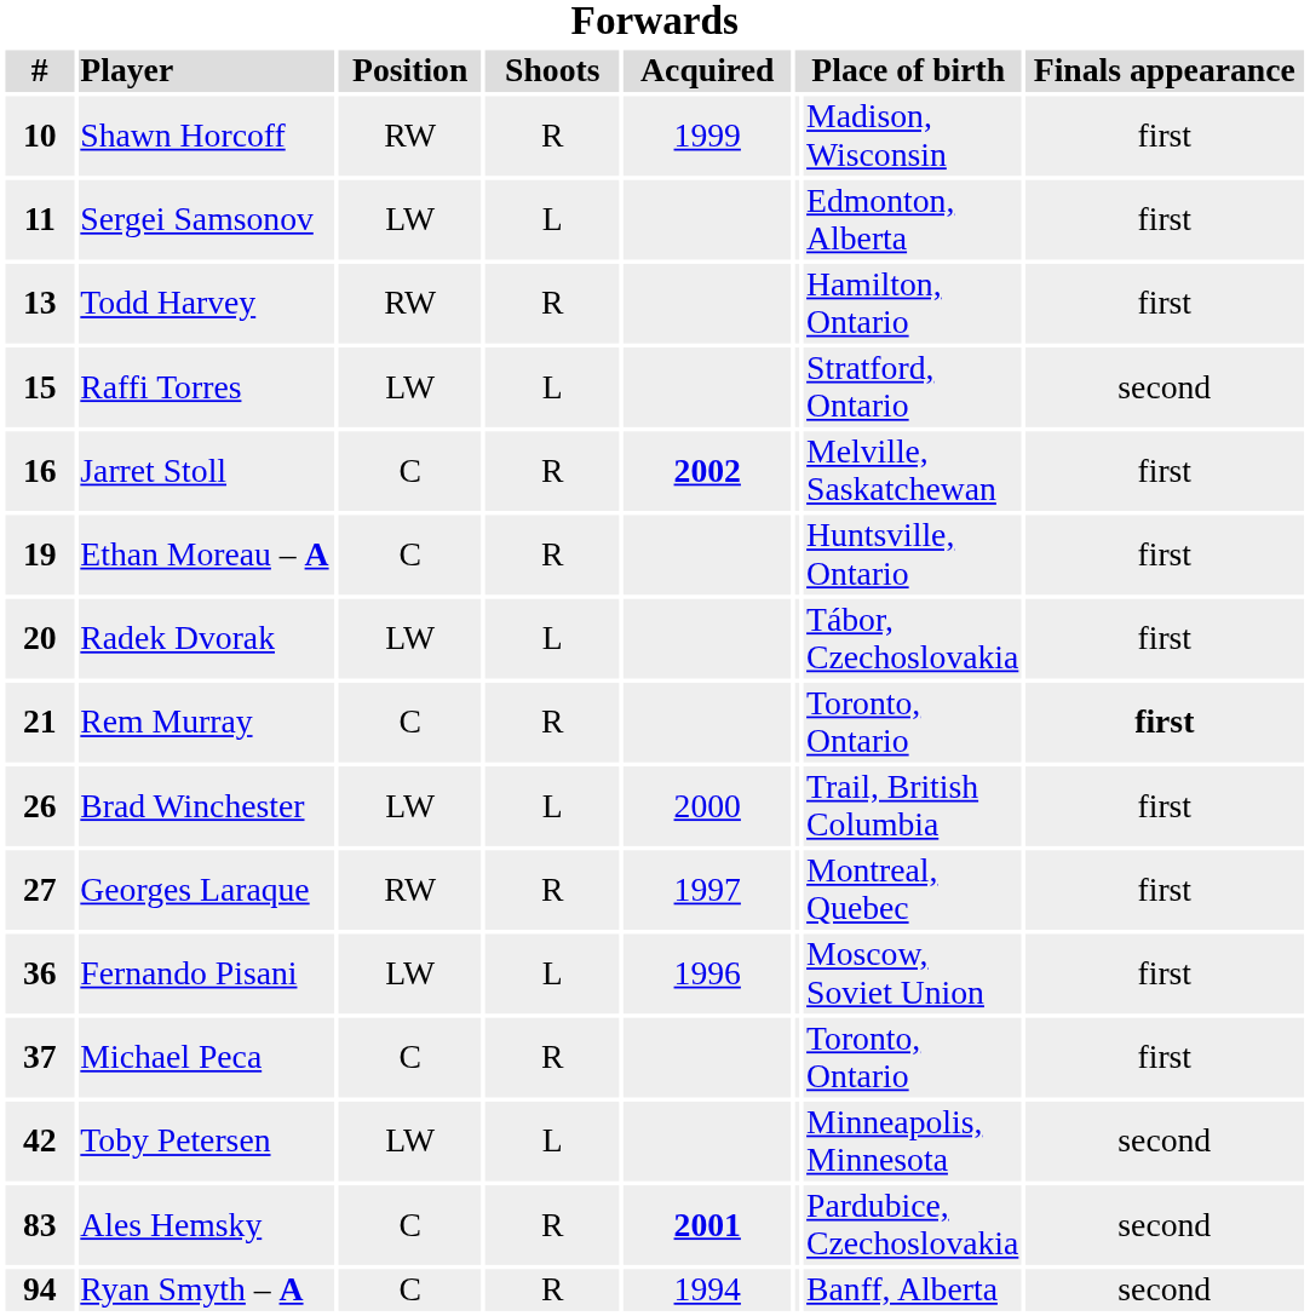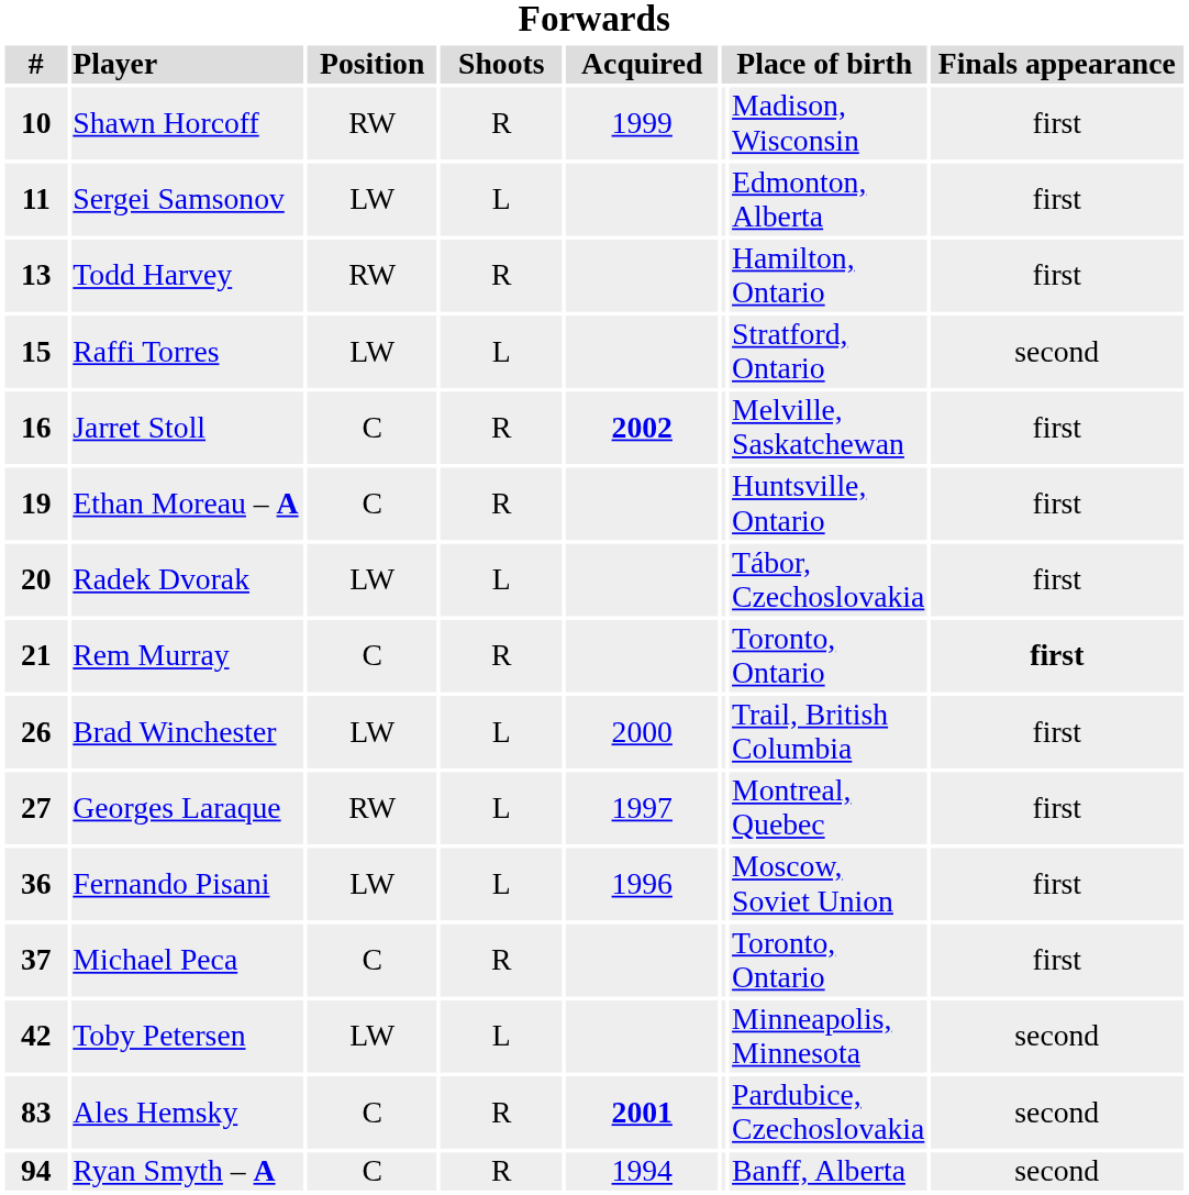Georges Laraque | Shoots: R -> L
